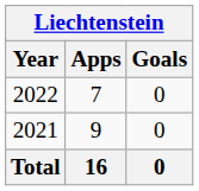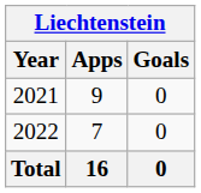rows swapped: 2021 <-> 2022
